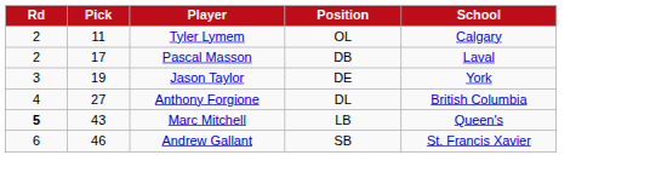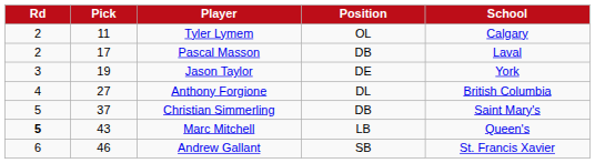+ row: 5 | 37 | Christian Simmerling | DB | Saint Mary's
